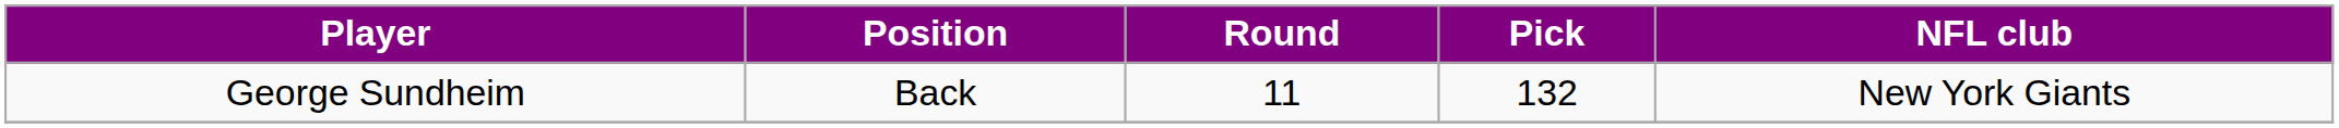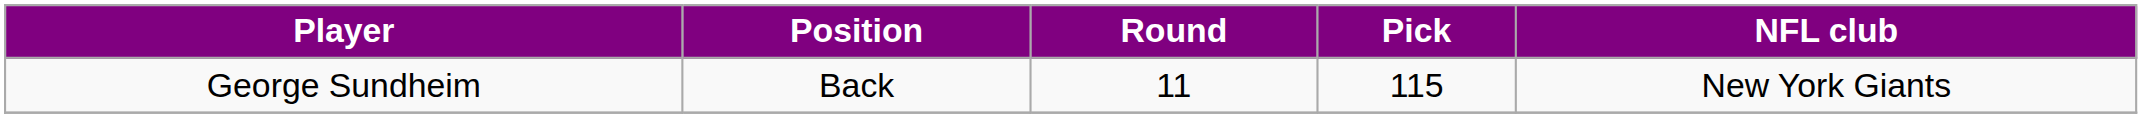George Sundheim | Pick: 132 -> 115
